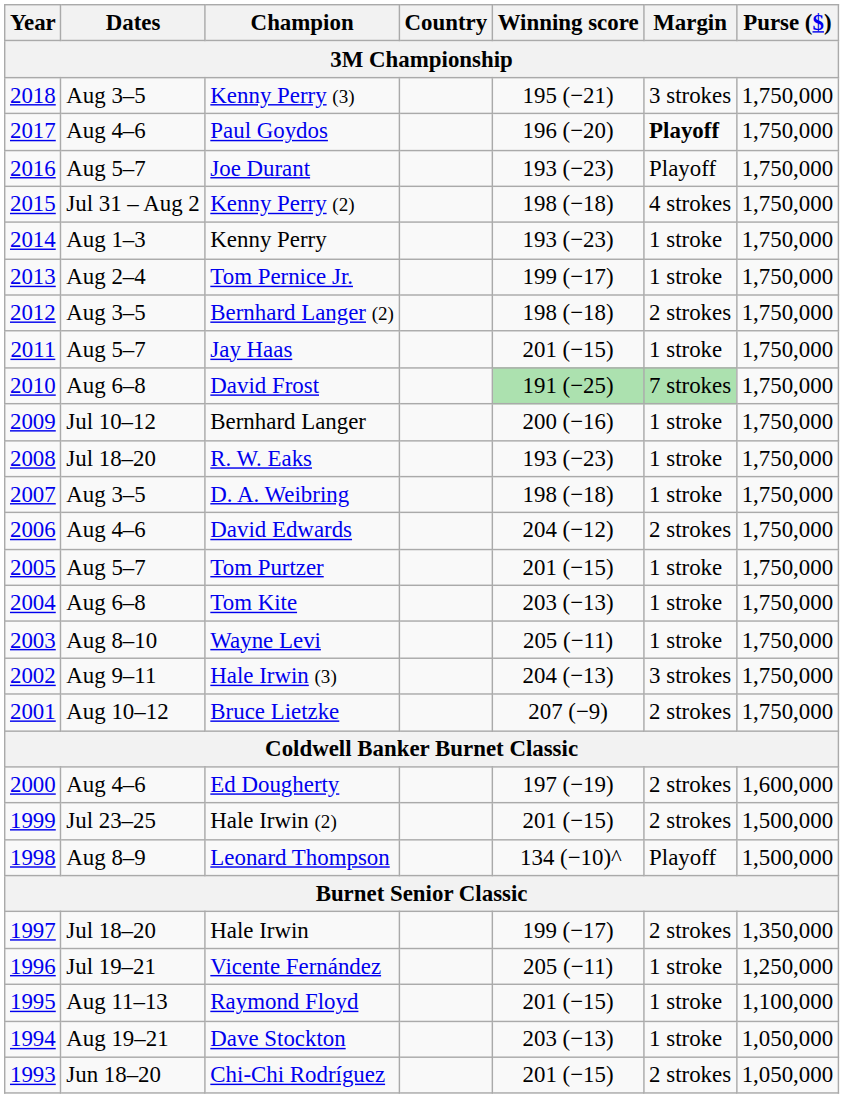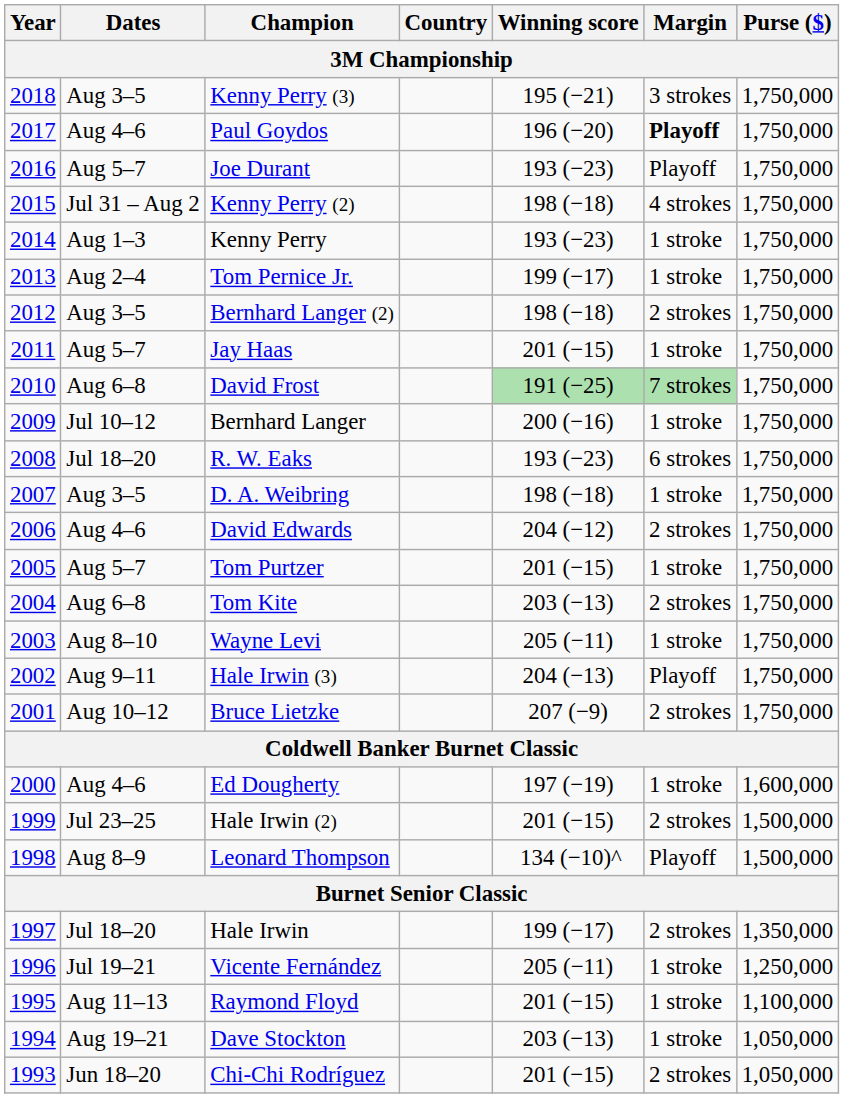R. W. Eaks | Margin: 1 stroke -> 6 strokes
Tom Kite | Margin: 1 stroke -> 2 strokes
Hale Irwin (3) | Margin: 3 strokes -> Playoff
Ed Dougherty | Margin: 2 strokes -> 1 stroke
